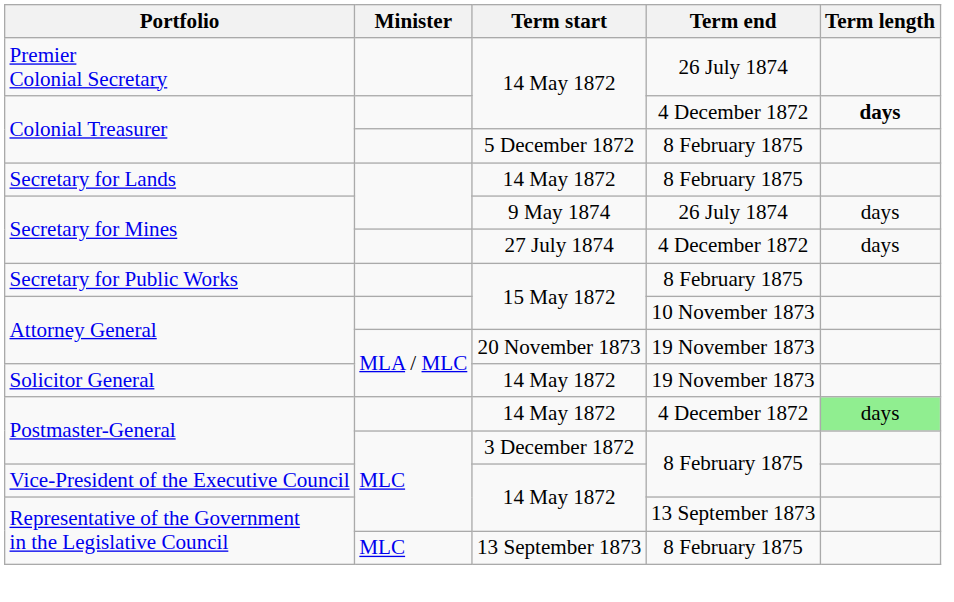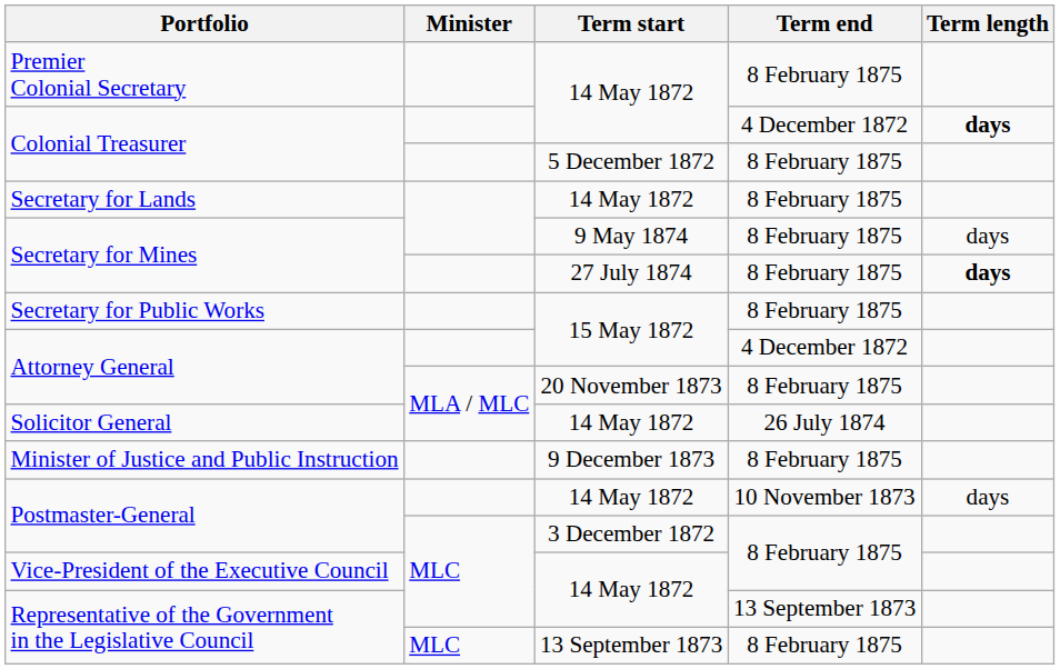Premier Colonial Secretary | Term end: 26 July 1874 -> 8 February 1875
Secretary for Mines / 9 May 1874 | Term end: 26 July 1874 -> 8 February 1875
Secretary for Mines / 27 July 1874 | Term end: 4 December 1872 -> 8 February 1875
Secretary for Mines / 27 July 1874 | Term length: normal -> bold
Attorney General / 15 May 1872 | Term end: 10 November 1873 -> 4 December 1872
Attorney General / 20 November 1873 | Term end: 19 November 1873 -> 8 February 1875
Solicitor General | Term end: 19 November 1873 -> 26 July 1874
+ row: Minister of Justice and Public Instruction | 9 December 1873 | 8 February 1875
Postmaster-General / 14 May 1872 | Term end: 4 December 1872 -> 10 November 1873
Postmaster-General / 14 May 1872 | Term length: lightgreen background -> no background
